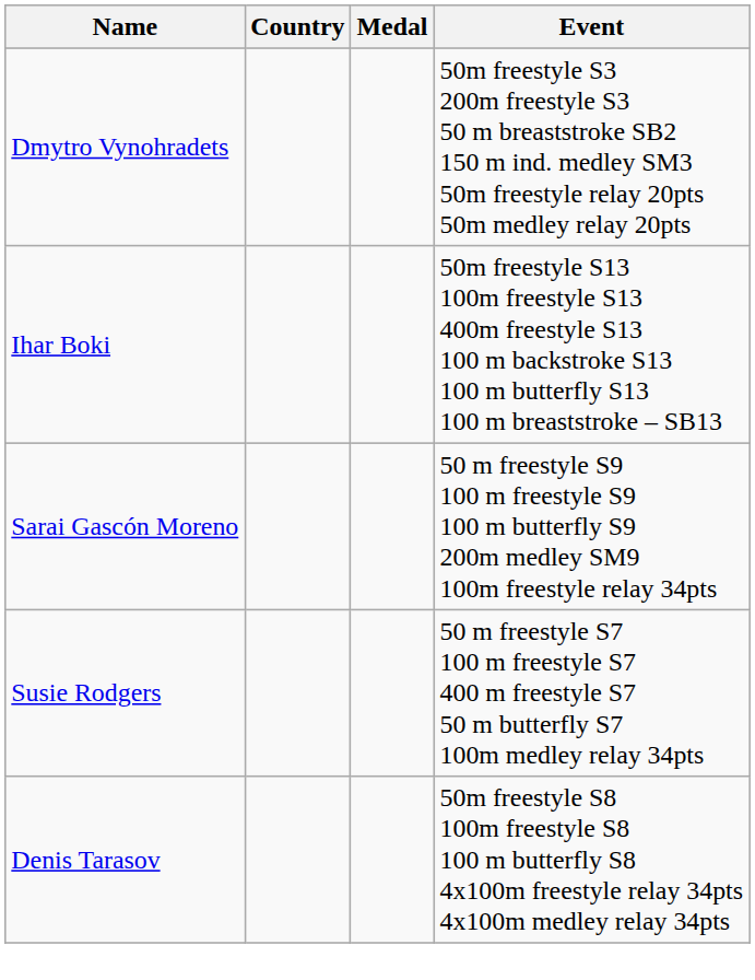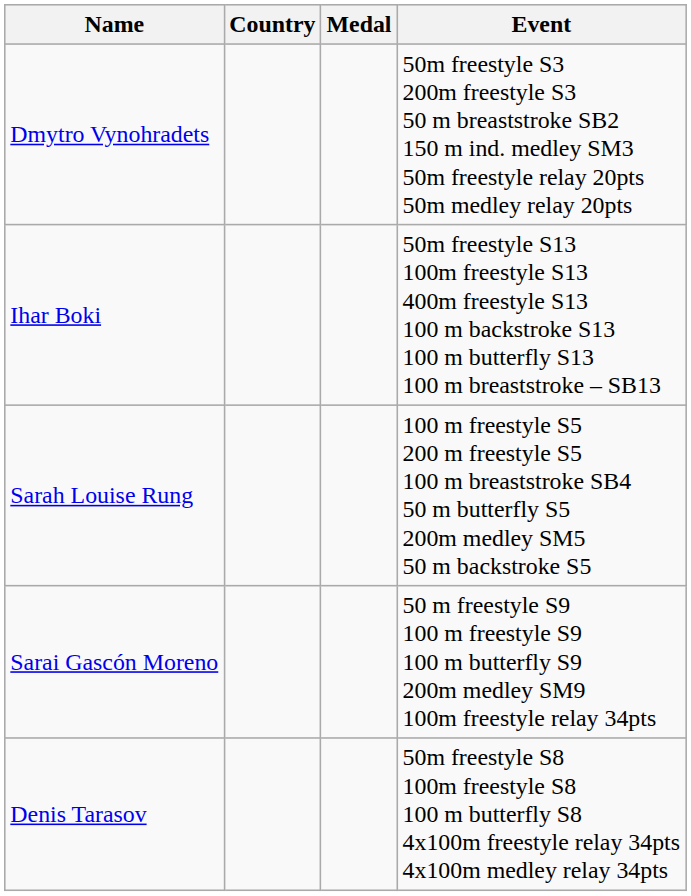+ row: Sarah Louise Rung | 100 m freestyle S5 200 m freestyle S5 100 m breaststroke SB4 50 m butterfly S5 200m medley SM5 50 m backstroke S5
- row: Susie Rodgers | 50 m freestyle S7 100 m freestyle S7 400 m freestyle S7 50 m butterfly S7 100m medley relay 34pts
